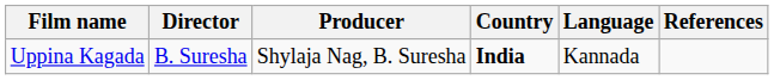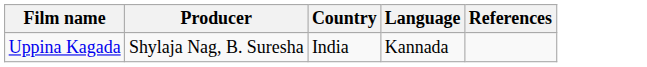- column: Director | B. Suresha
Uppina Kagada | Country: bold -> normal
